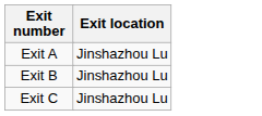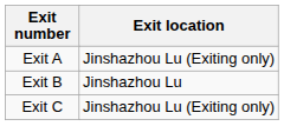Exit A | Exit location: Jinshazhou Lu -> Jinshazhou Lu (Exiting only)
Exit C | Exit location: Jinshazhou Lu -> Jinshazhou Lu (Exiting only)
